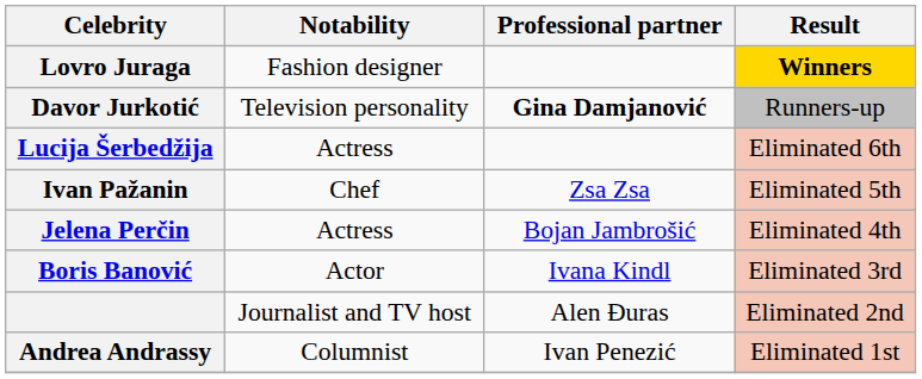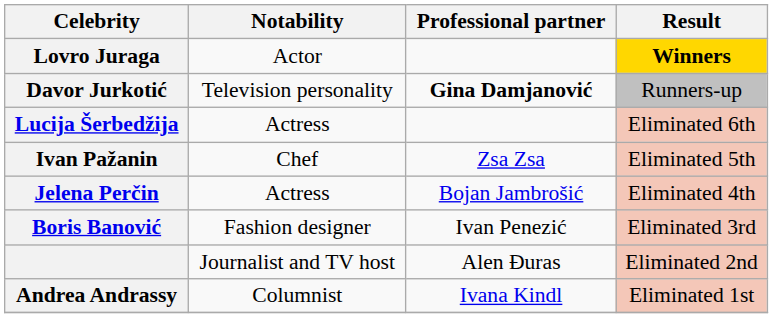Lovro Juraga | Notability: Fashion designer -> Actor
Boris Banović | Notability: Actor -> Fashion designer
Boris Banović | Professional partner: Ivana Kindl -> Ivan Penezić
Andrea Andrassy | Professional partner: Ivan Penezić -> Ivana Kindl
